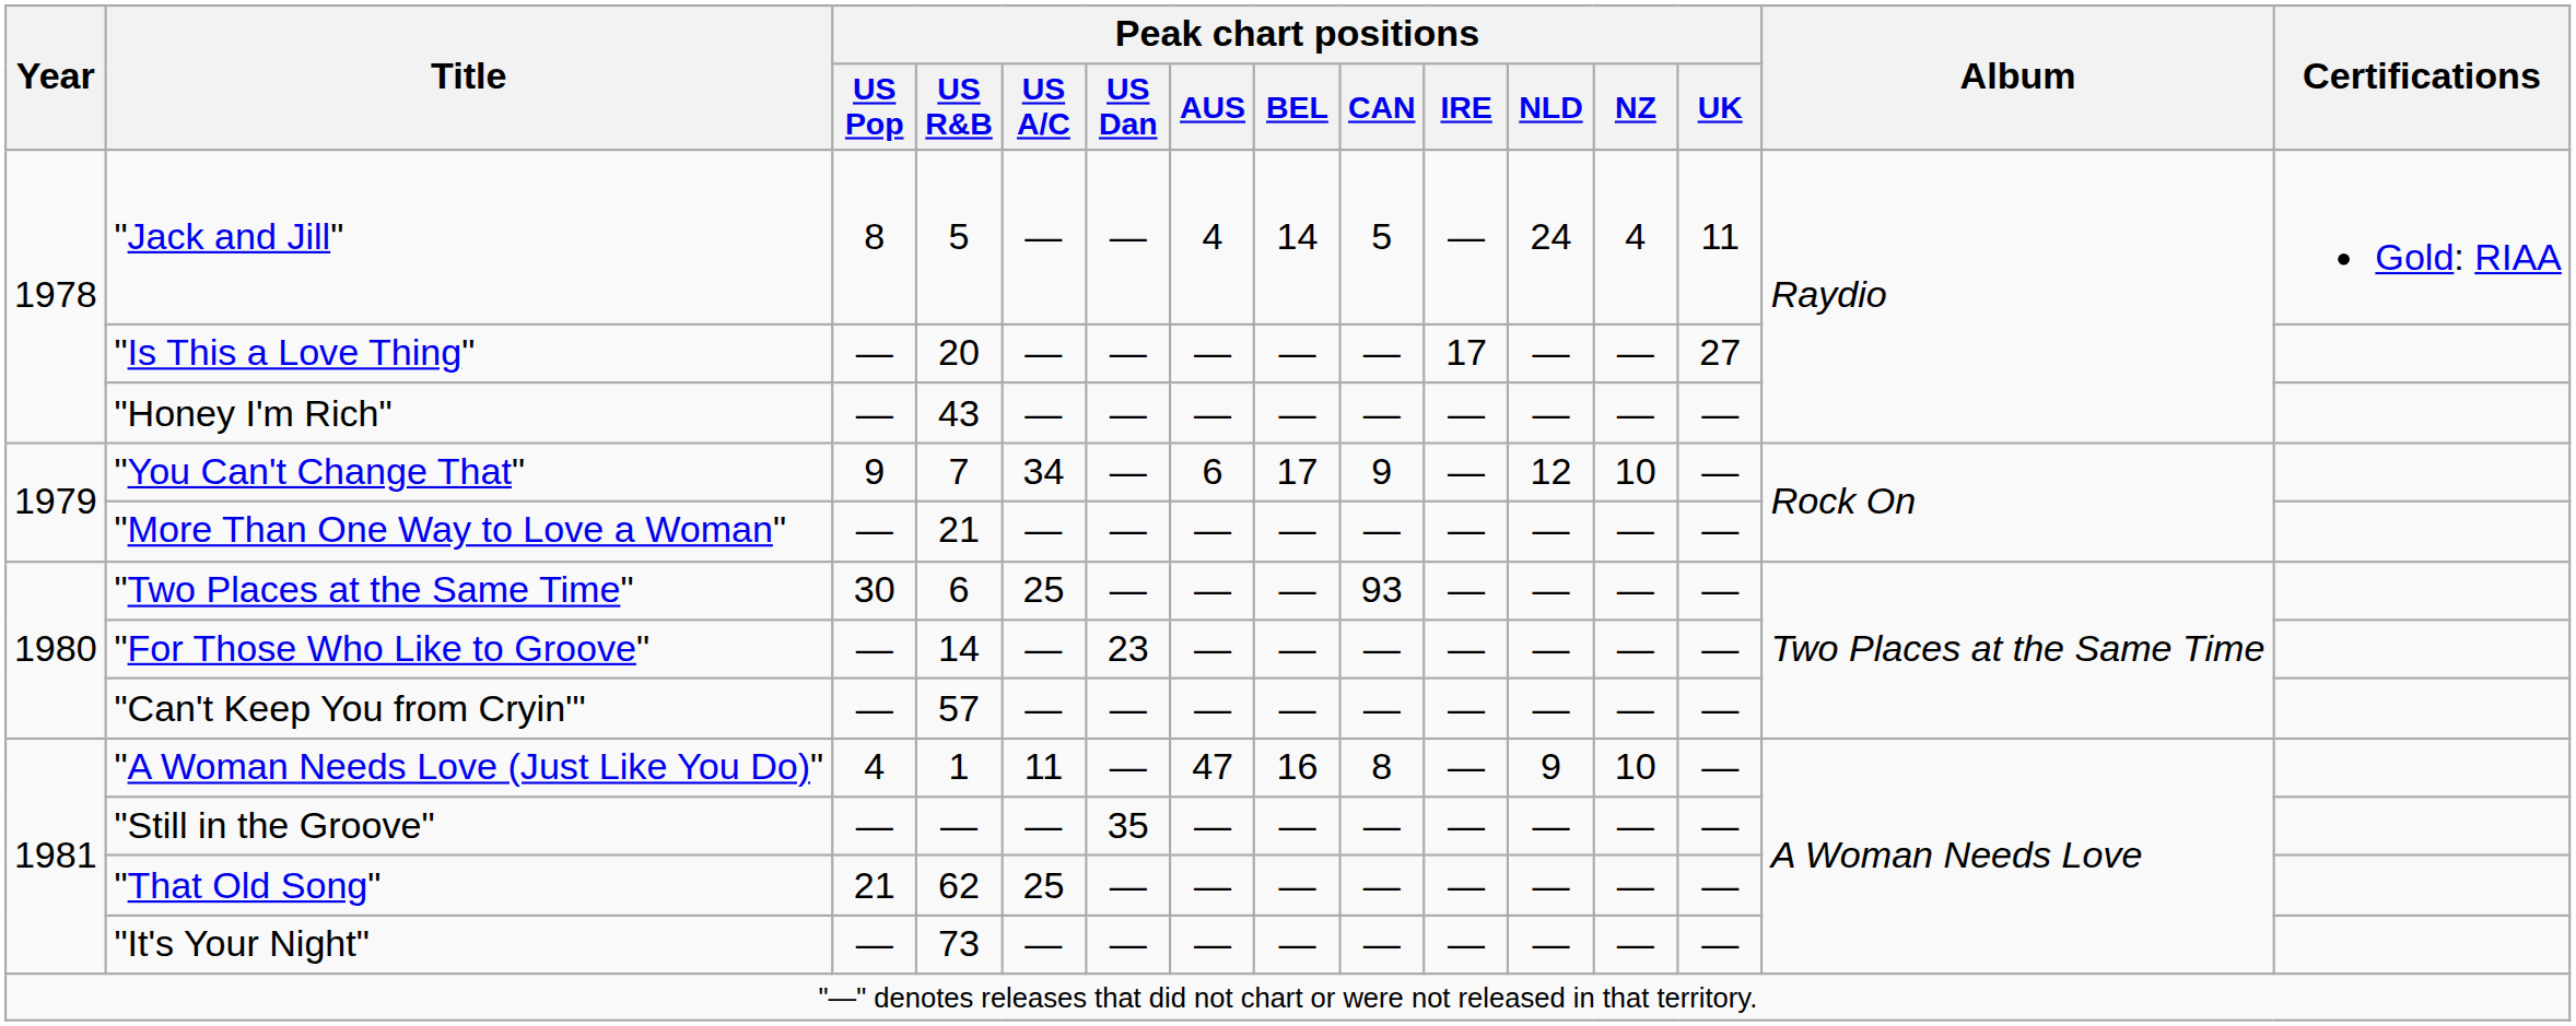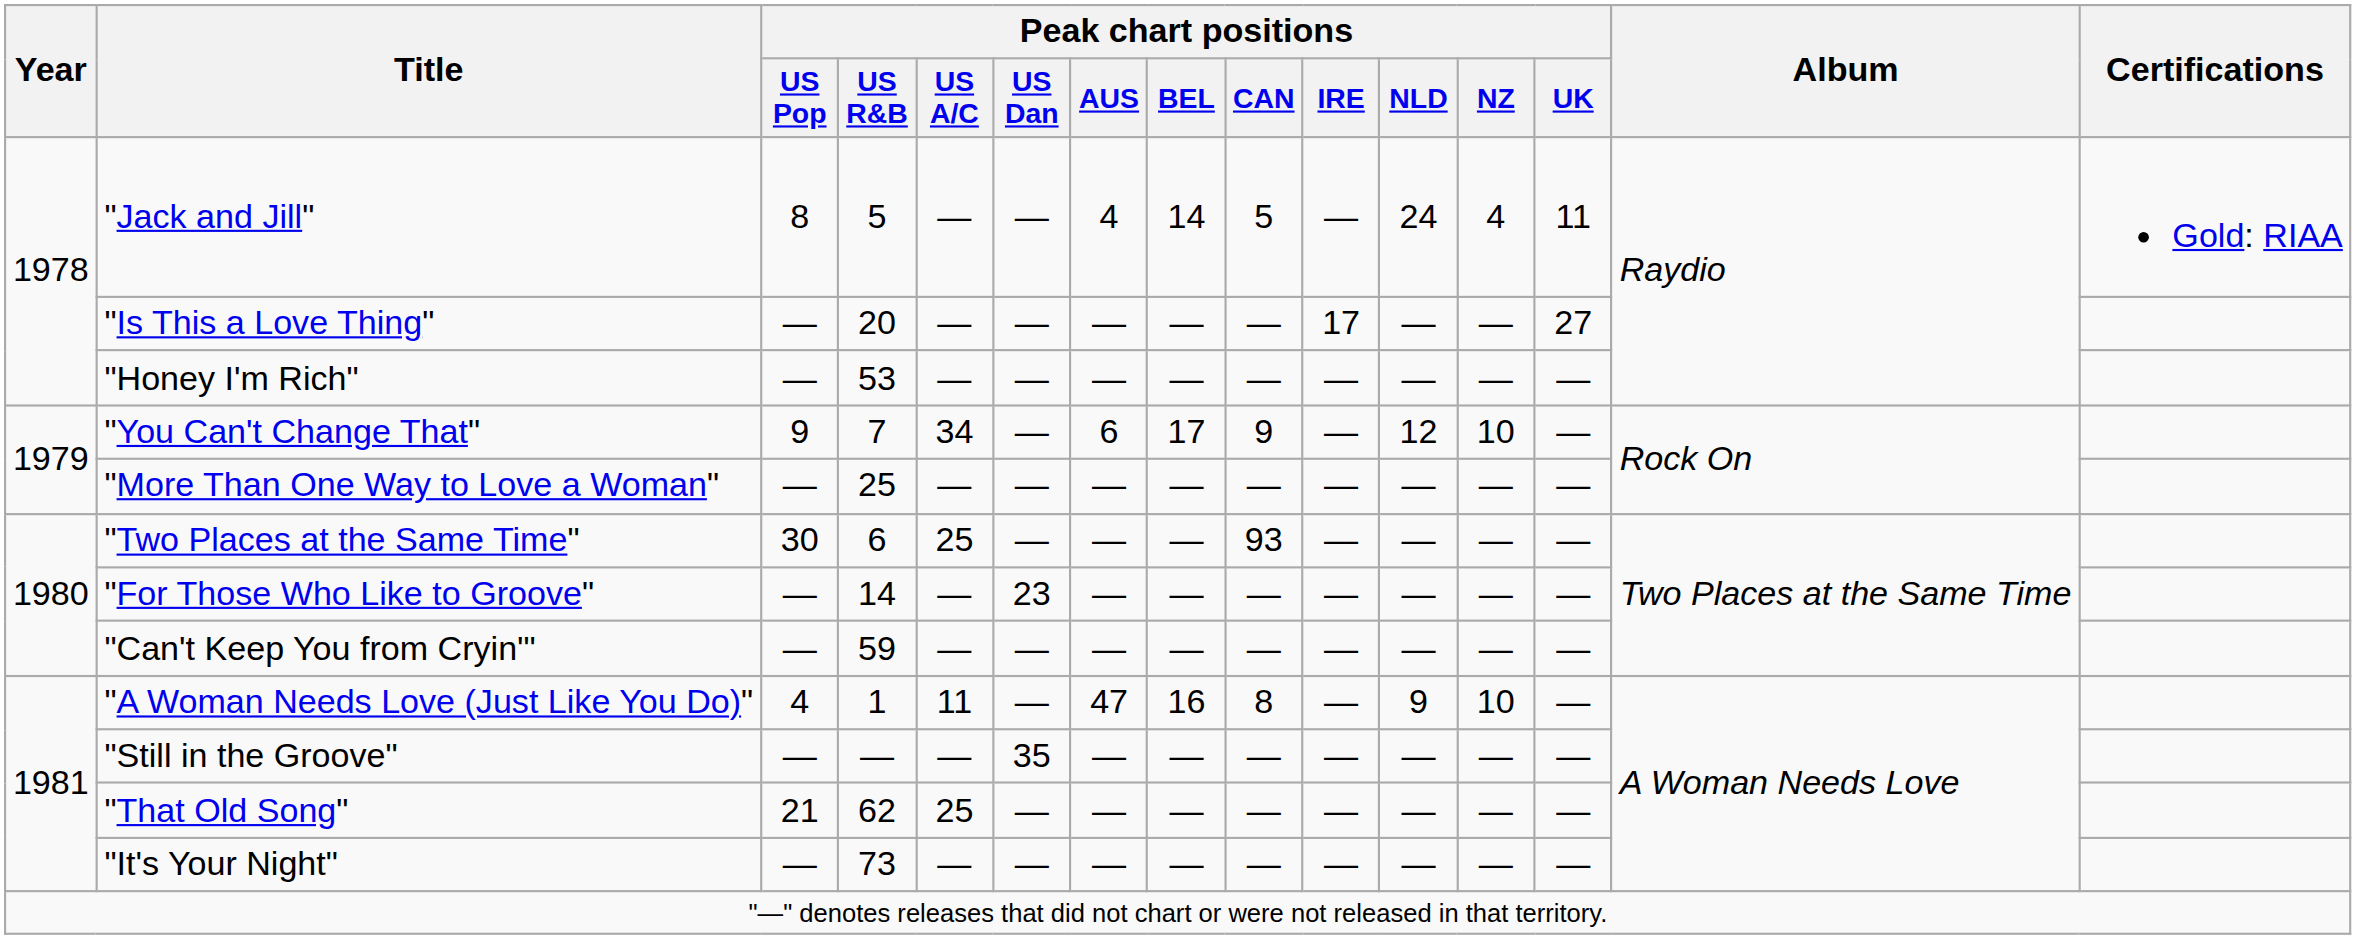"Honey I'm Rich" | Peak chart positions / US R&B: 43 -> 53
"More Than One Way to Love a Woman" | Peak chart positions / US R&B: 21 -> 25
"Can't Keep You from Cryin'" | Peak chart positions / US R&B: 57 -> 59
